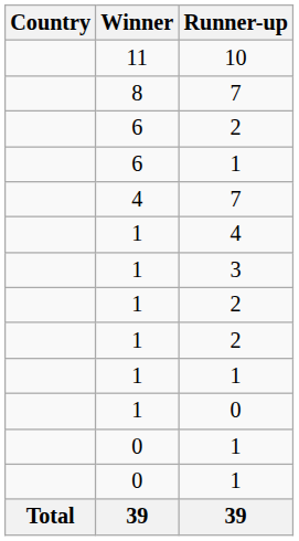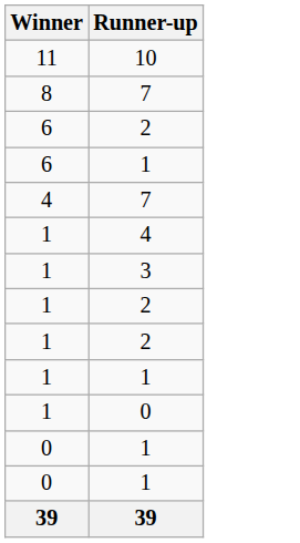- column: Country | Total
